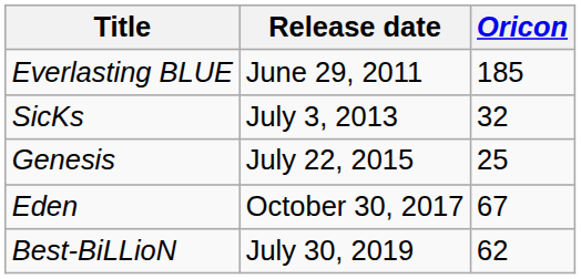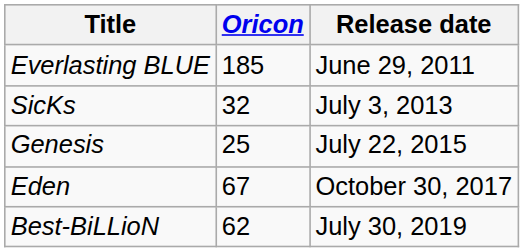columns swapped: Release date <-> Oricon
